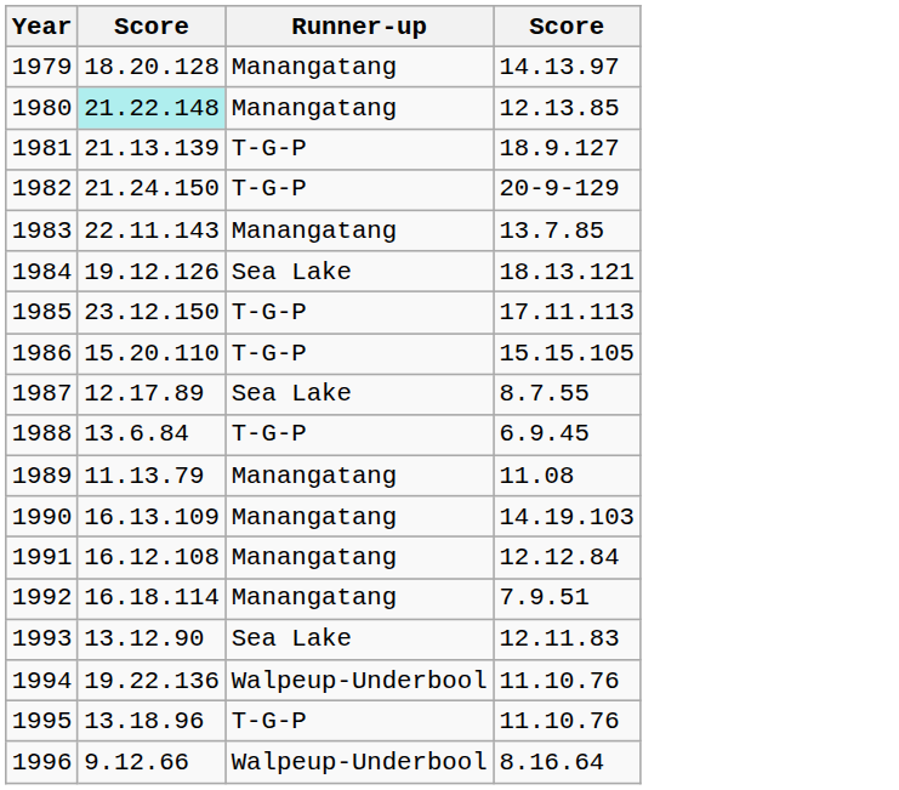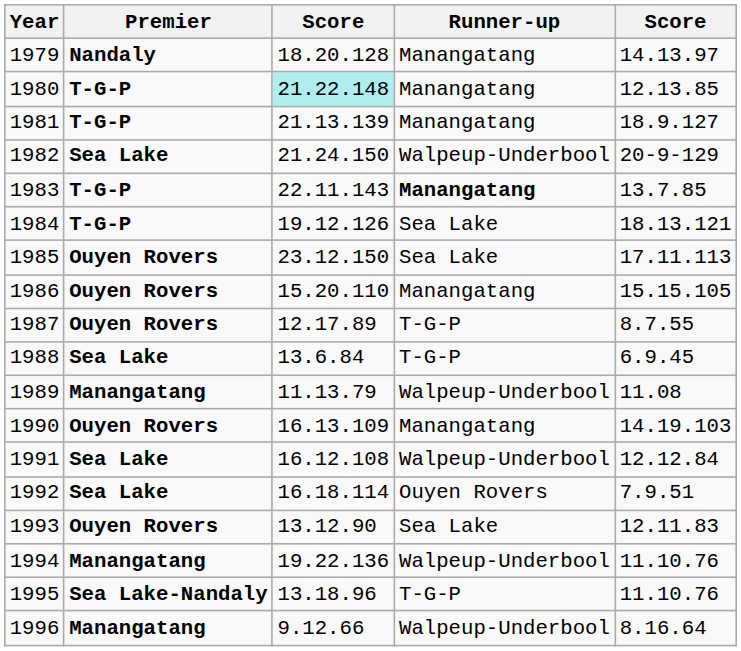+ column: Premier | Nandaly | T-G-P | T-G-P | Sea Lake | T-G-P | T-G-P | Ouyen Rovers | Ouyen Rovers | Ouyen Rovers | Sea Lake | Manangatang | Ouyen Rovers | Sea Lake | Sea Lake | Ouyen Rovers | Manangatang | Sea Lake-Nandaly | Manangatang
1981 | Runner-up: T-G-P -> Manangatang
1982 | Runner-up: T-G-P -> Walpeup-Underbool
1983 | Runner-up: normal -> bold
1985 | Runner-up: T-G-P -> Sea Lake
1986 | Runner-up: T-G-P -> Manangatang
1987 | Runner-up: Sea Lake -> T-G-P
1989 | Runner-up: Manangatang -> Walpeup-Underbool
1991 | Runner-up: Manangatang -> Walpeup-Underbool
1992 | Runner-up: Manangatang -> Ouyen Rovers
